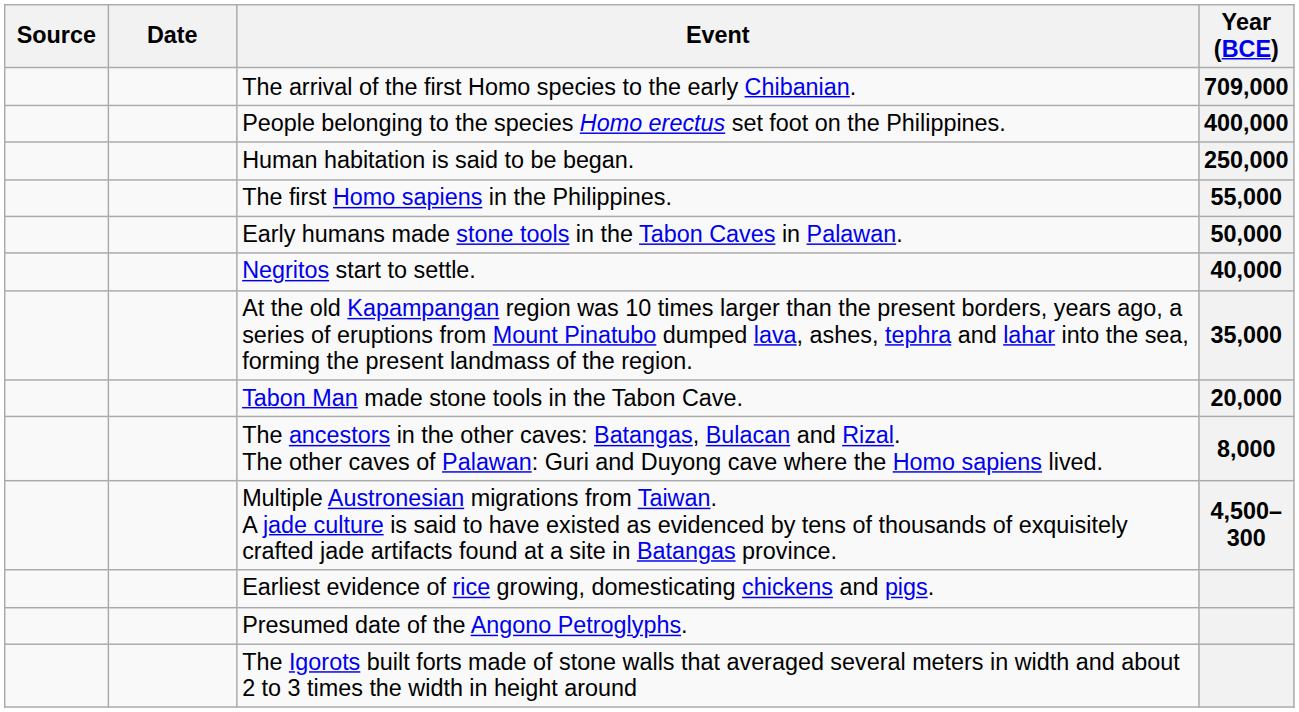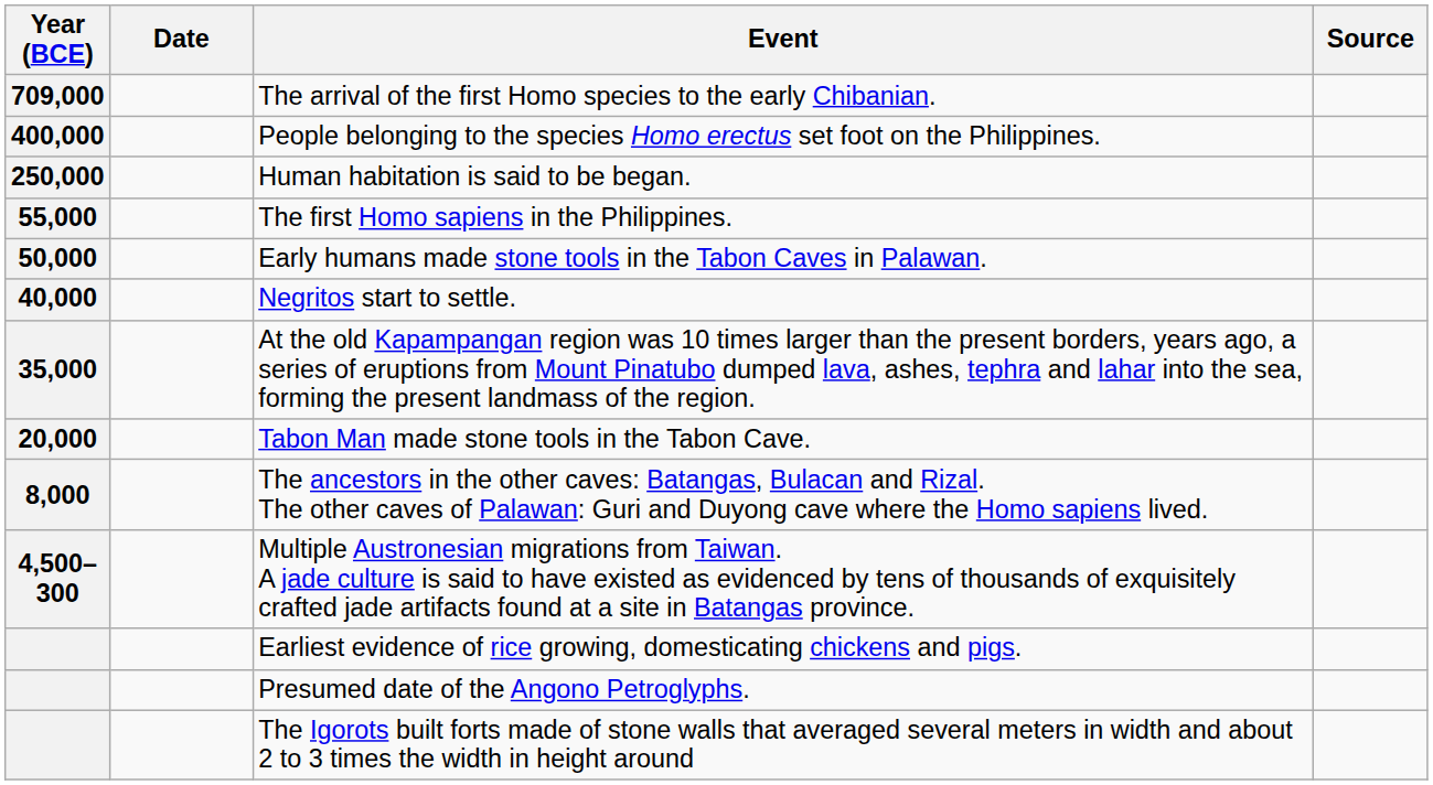columns swapped: Year (BCE) <-> Source
